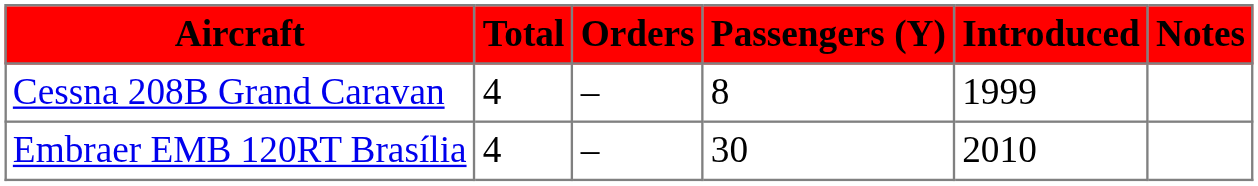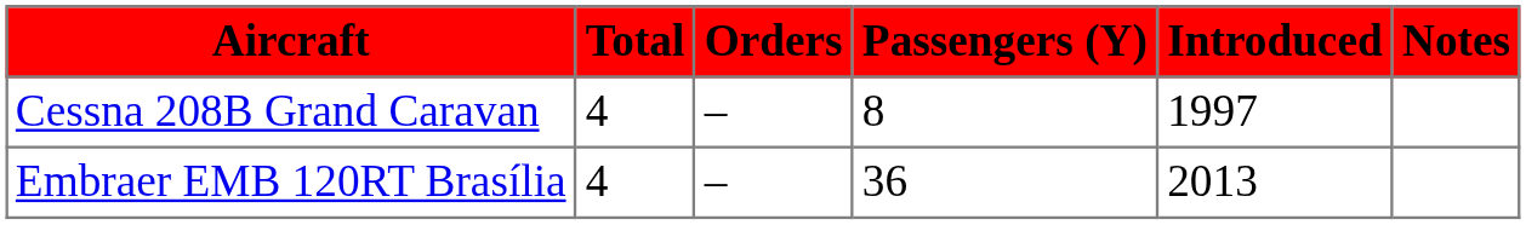Cessna 208B Grand Caravan | Introduced: 1999 -> 1997
Embraer EMB 120RT Brasília | Passengers (Y): 30 -> 36
Embraer EMB 120RT Brasília | Introduced: 2010 -> 2013
